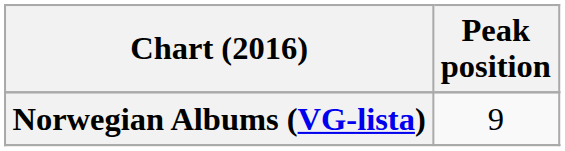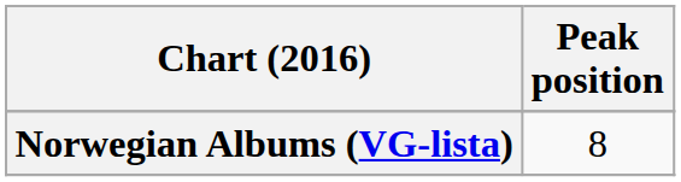Norwegian Albums (VG-lista) | Peak position: 9 -> 8
